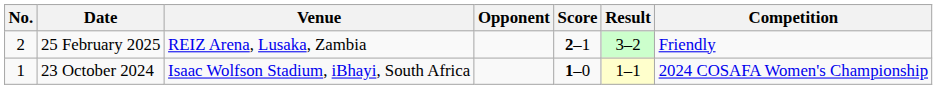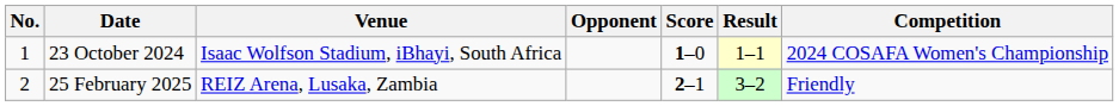rows swapped: 23 October 2024 <-> 25 February 2025
